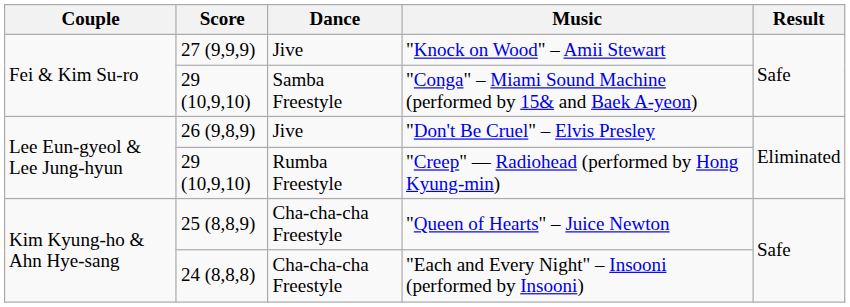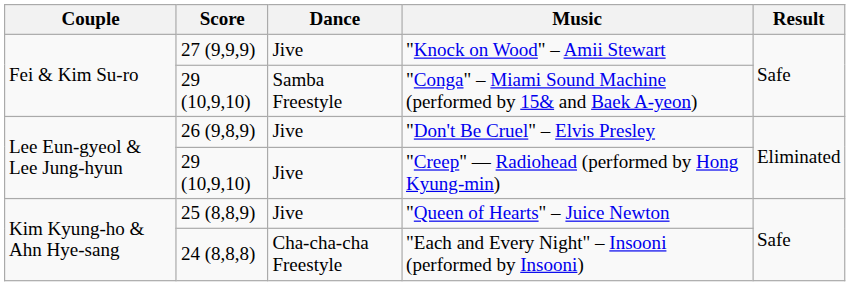"Creep" — Radiohead (performed by Hong Kyung-min) | Dance: Rumba Freestyle -> Jive
"Queen of Hearts" – Juice Newton | Dance: Cha-cha-cha Freestyle -> Jive
